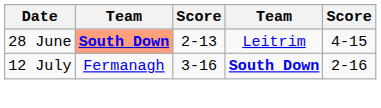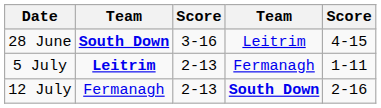28 June | column 2: lightsalmon background -> no background
28 June | column 3: 2-13 -> 3-16
+ row: 5 July | Leitrim | 2-13 | Fermanagh | 1-11
12 July | column 3: 3-16 -> 2-13
